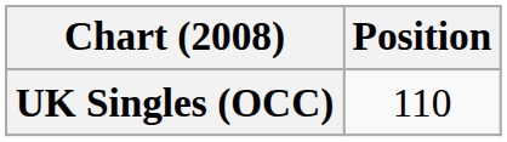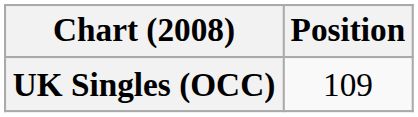UK Singles (OCC) | Position: 110 -> 109
